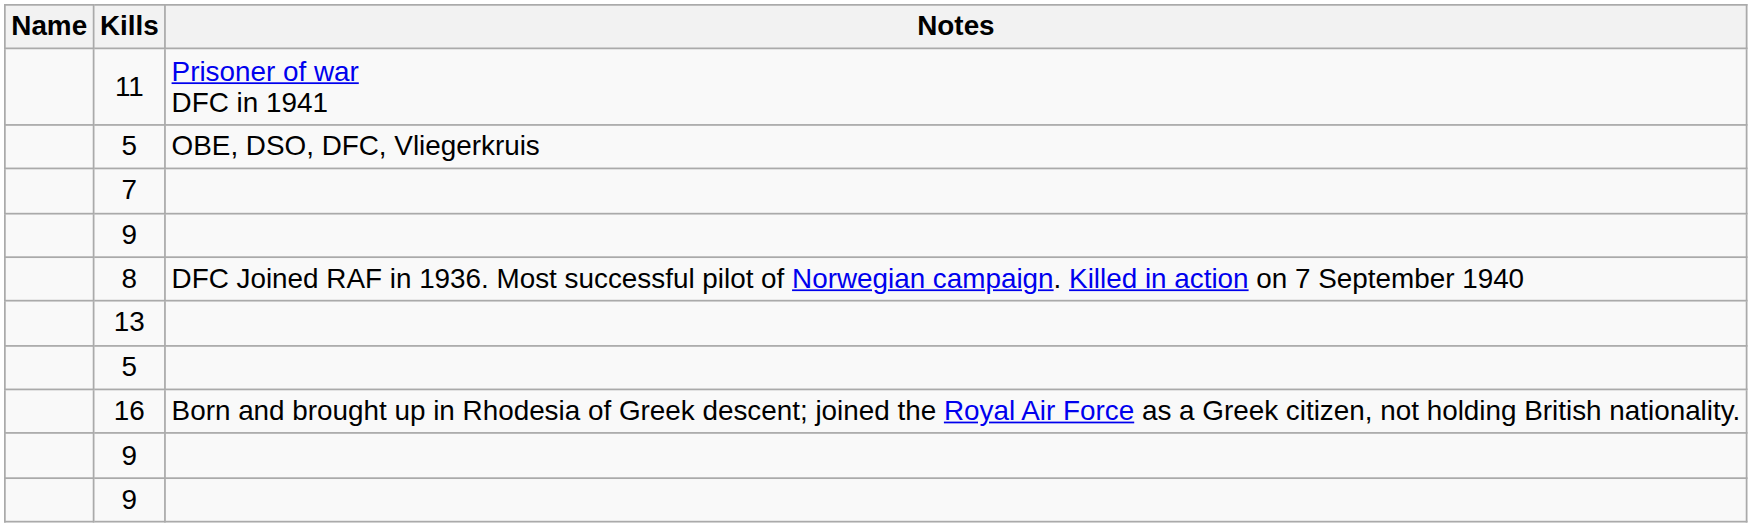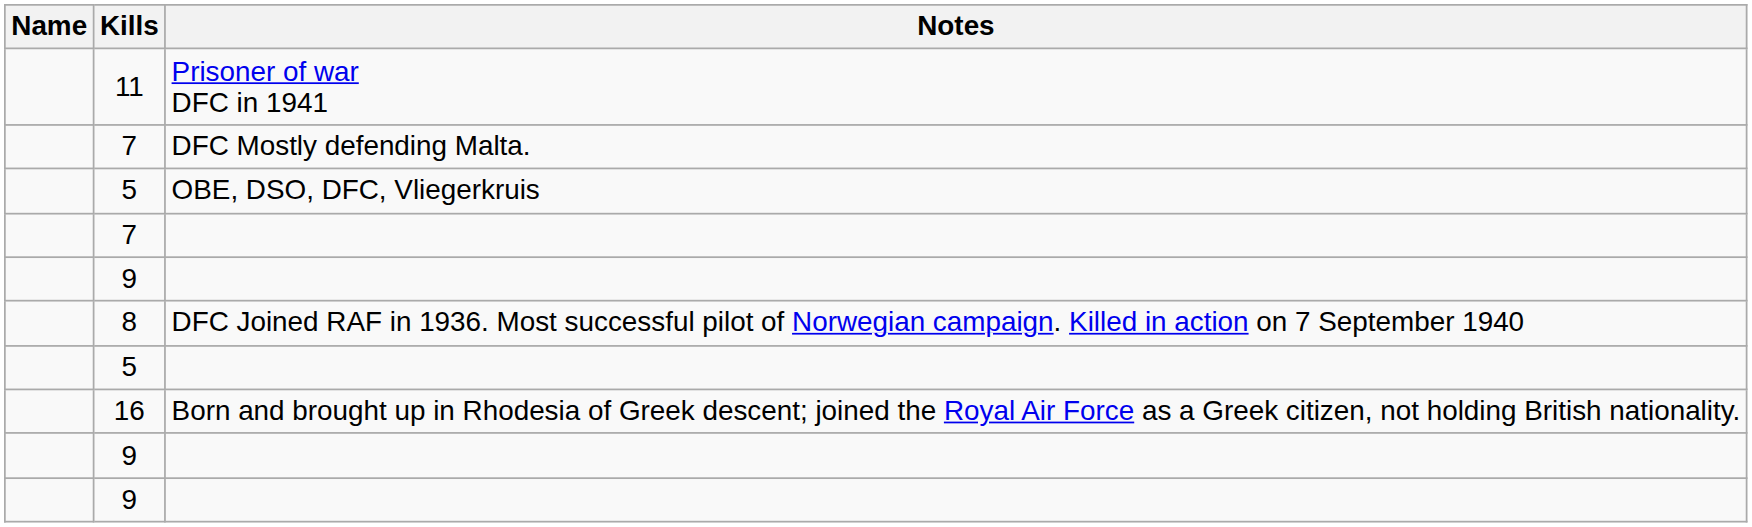+ row: 7 | DFC Mostly defending Malta.
- row: 13
